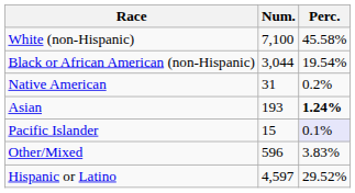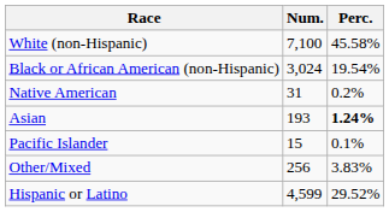Black or African American (non-Hispanic) | Num.: 3,044 -> 3,024
Pacific Islander | Perc.: lavender background -> no background
Other/Mixed | Num.: 596 -> 256
Hispanic or Latino | Num.: 4,597 -> 4,599
